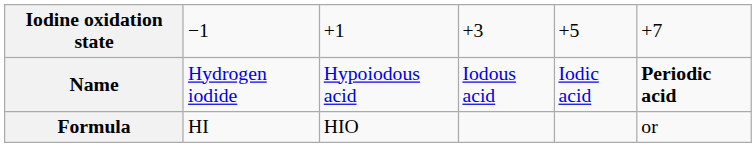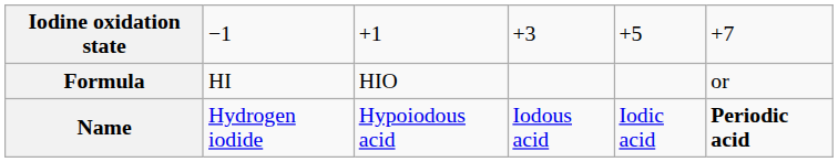rows swapped: Name <-> Formula
